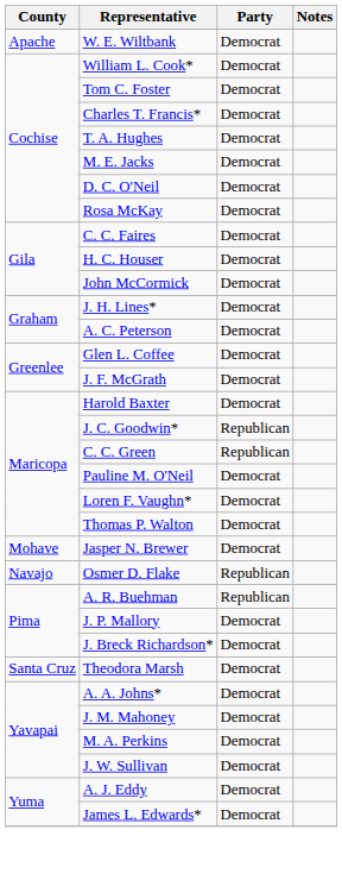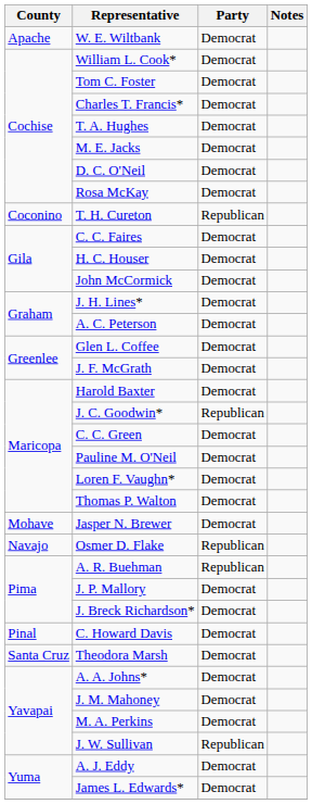+ row: Coconino | T. H. Cureton | Republican
C. C. Green | Party: Republican -> Democrat
+ row: Pinal | C. Howard Davis | Democrat
J. W. Sullivan | Party: Democrat -> Republican
